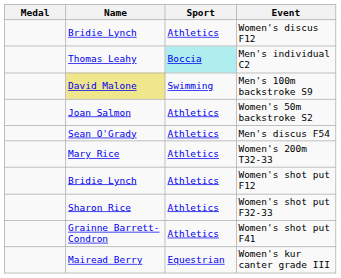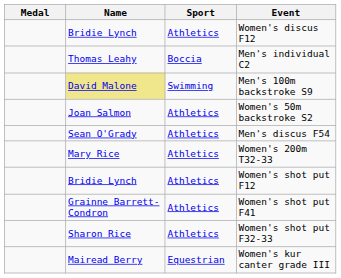Men's individual C2 | Sport: paleturquoise background -> no background
rows swapped: Women's shot put F32-33 <-> Women's shot put F41
